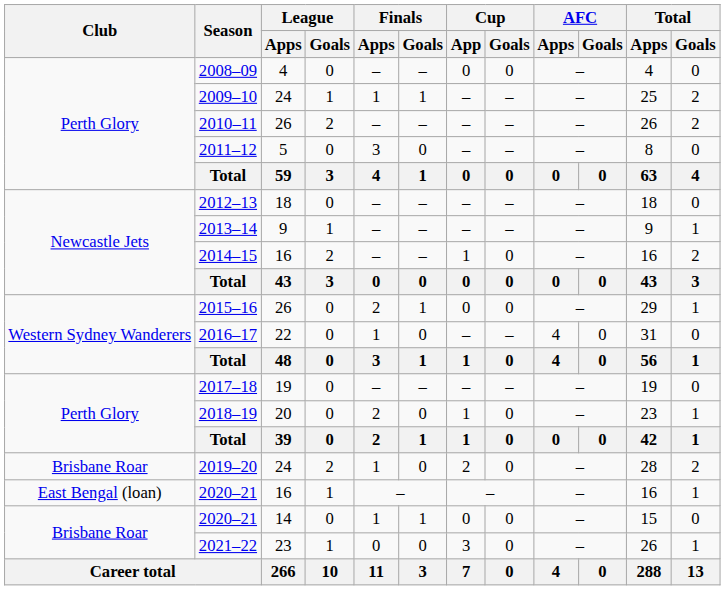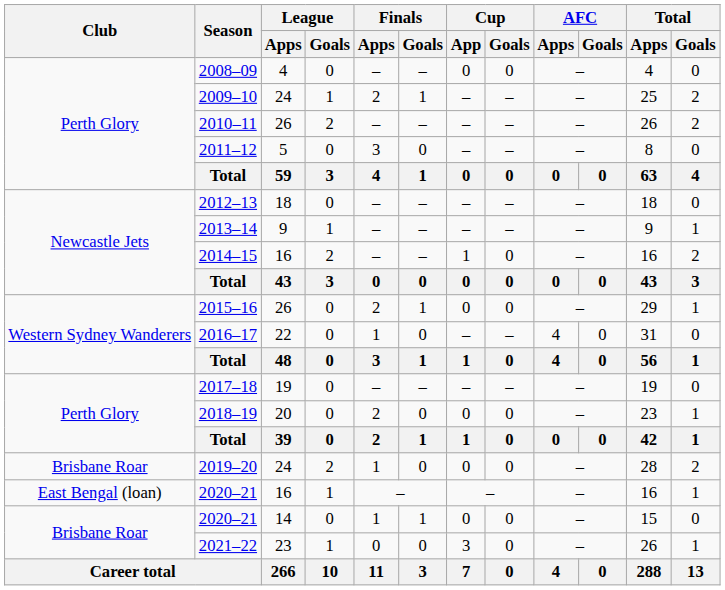2009–10 | Finals / Apps: 1 -> 2
2018–19 | Cup / App: 1 -> 0
2019–20 | Cup / App: 2 -> 0
